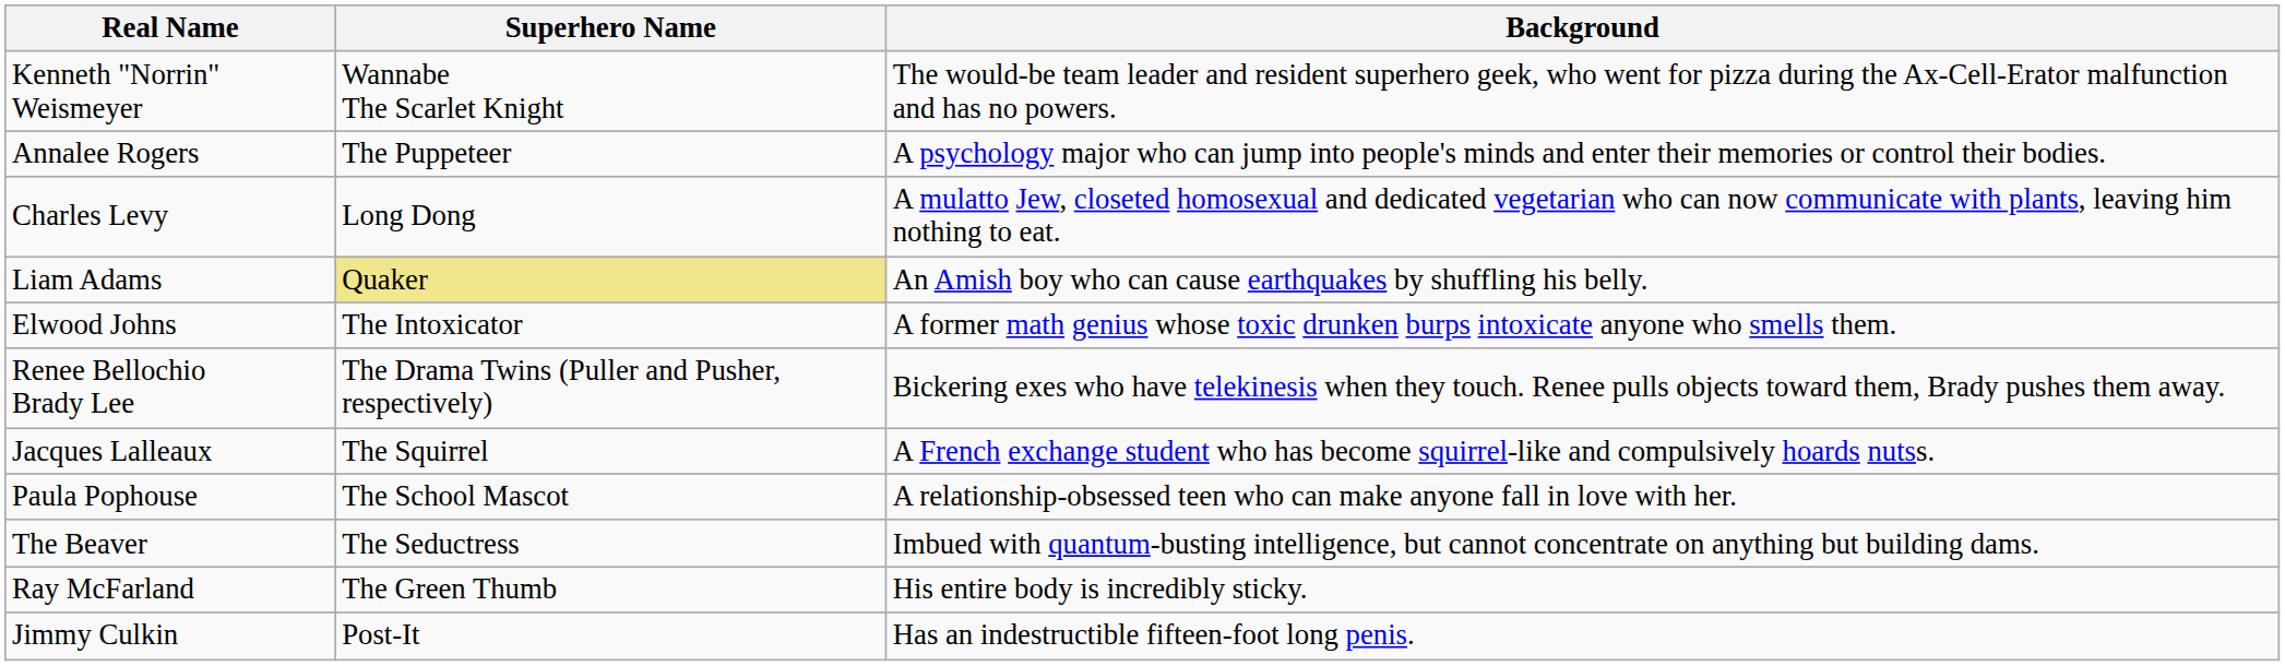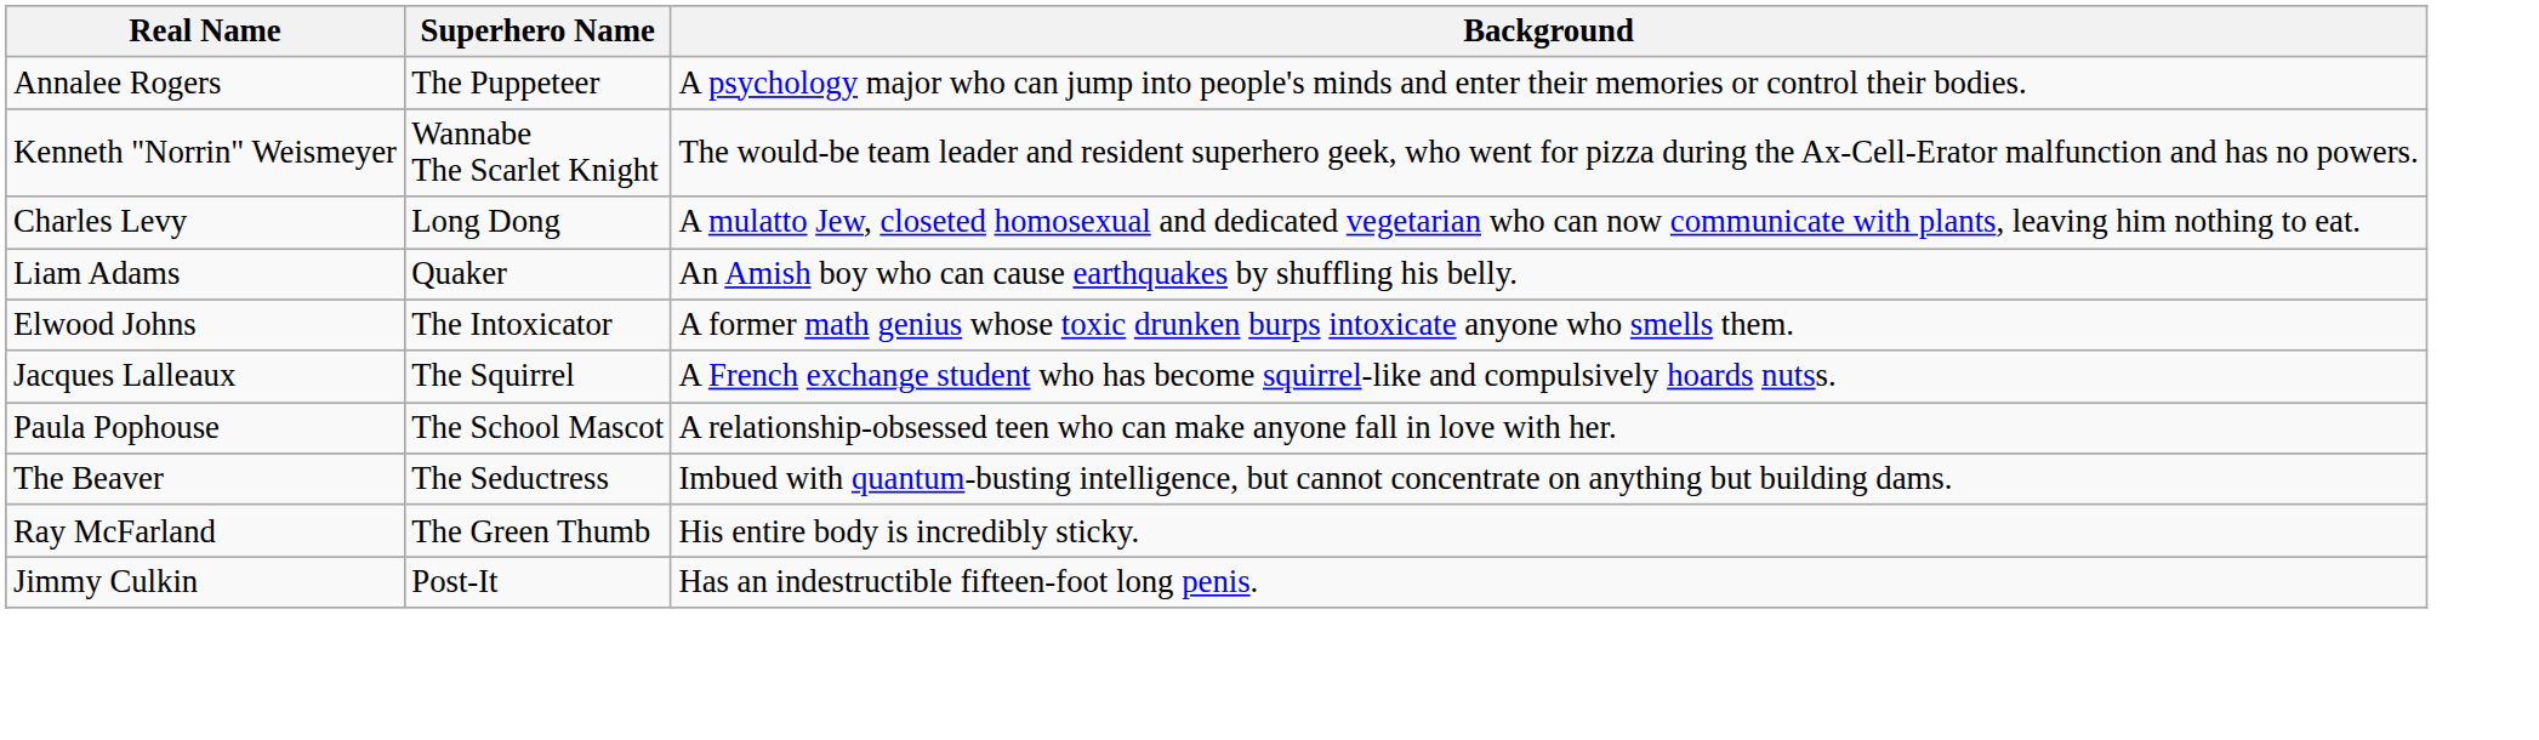rows swapped: Kenneth "Norrin" Weismeyer <-> Annalee Rogers
Liam Adams | Superhero Name: khaki background -> no background
- row: Renee Bellochio Brady Lee | The Drama Twins (Puller and Pusher, respectively) | Bickering exes who have telekinesis when they touch. Renee pulls objects toward them, Brady pushes them away.
